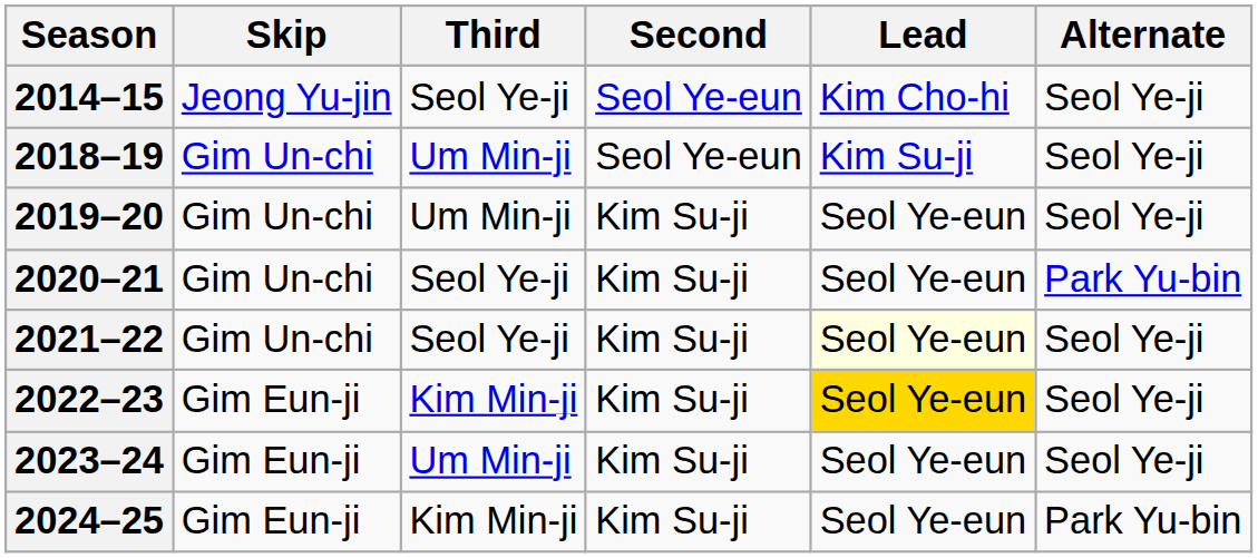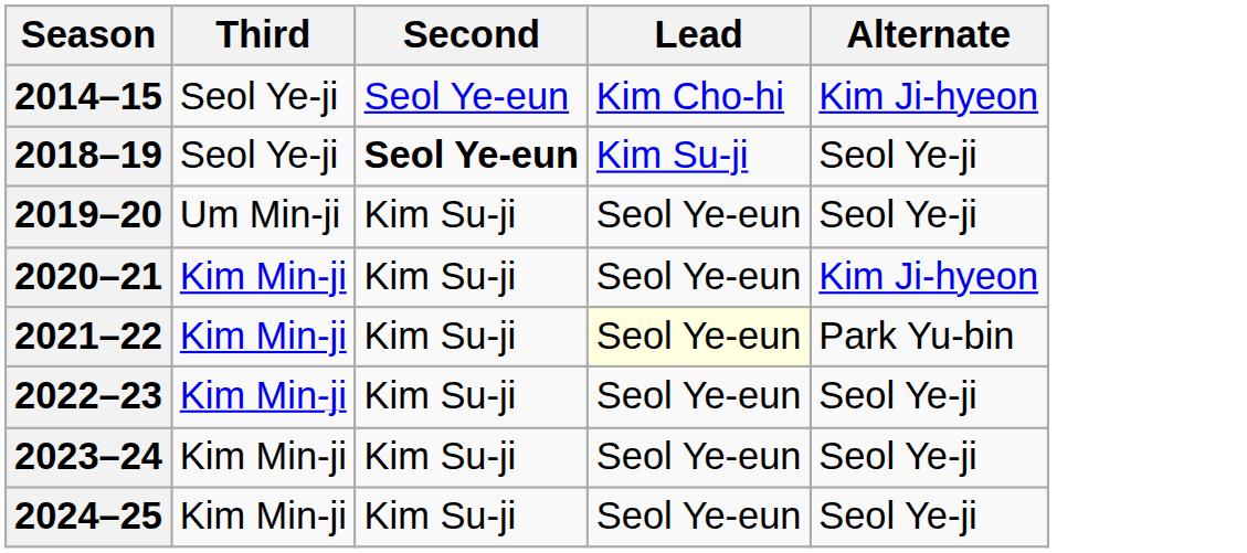- column: Skip | Jeong Yu-jin | Gim Un-chi | Gim Un-chi | Gim Un-chi | Gim Un-chi | Gim Eun-ji | Gim Eun-ji | Gim Eun-ji
2014–15 | Alternate: Seol Ye-ji -> Kim Ji-hyeon
2018–19 | Third: Um Min-ji -> Seol Ye-ji
2018–19 | Second: normal -> bold
2020–21 | Third: Seol Ye-ji -> Kim Min-ji
2020–21 | Alternate: Park Yu-bin -> Kim Ji-hyeon
2021–22 | Third: Seol Ye-ji -> Kim Min-ji
2021–22 | Alternate: Seol Ye-ji -> Park Yu-bin
2022–23 | Lead: gold background -> no background
2023–24 | Third: Um Min-ji -> Kim Min-ji
2024–25 | Alternate: Park Yu-bin -> Seol Ye-ji
